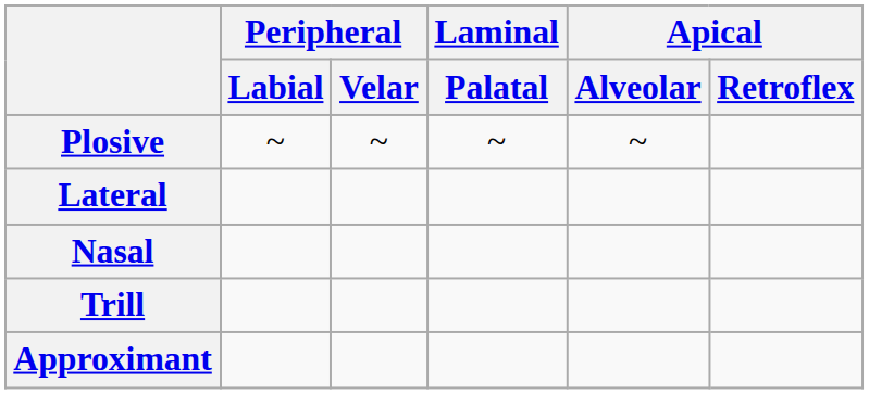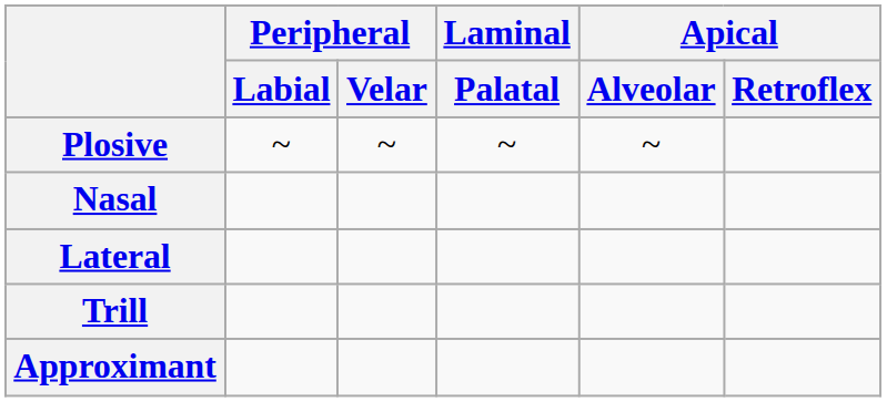rows swapped: Nasal <-> Lateral
